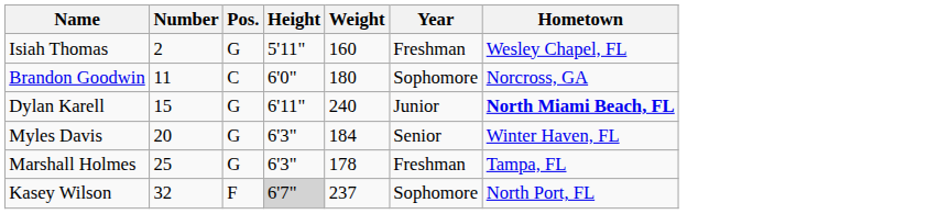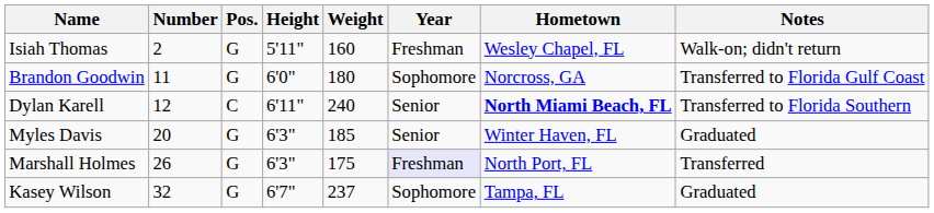+ column: Notes | Walk-on; didn't return | Transferred to Florida Gulf Coast | Transferred to Florida Southern | Graduated | Transferred | Graduated
Brandon Goodwin | Pos.: C -> G
Dylan Karell | Number: 15 -> 12
Dylan Karell | Pos.: G -> C
Dylan Karell | Year: Junior -> Senior
Myles Davis | Weight: 184 -> 185
Marshall Holmes | Number: 25 -> 26
Marshall Holmes | Weight: 178 -> 175
Marshall Holmes | Year: no background -> lavender background
Marshall Holmes | Hometown: Tampa, FL -> North Port, FL
Kasey Wilson | Pos.: F -> G
Kasey Wilson | Height: lightgrey background -> no background
Kasey Wilson | Hometown: North Port, FL -> Tampa, FL
